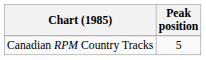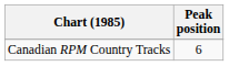Canadian RPM Country Tracks | Peak position: 5 -> 6
